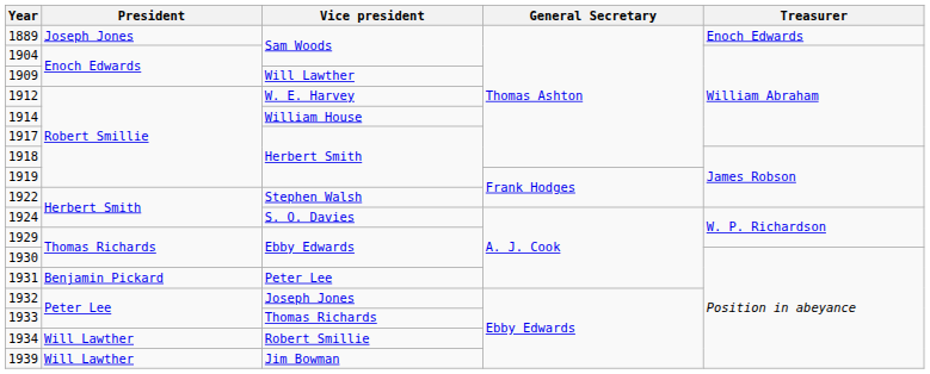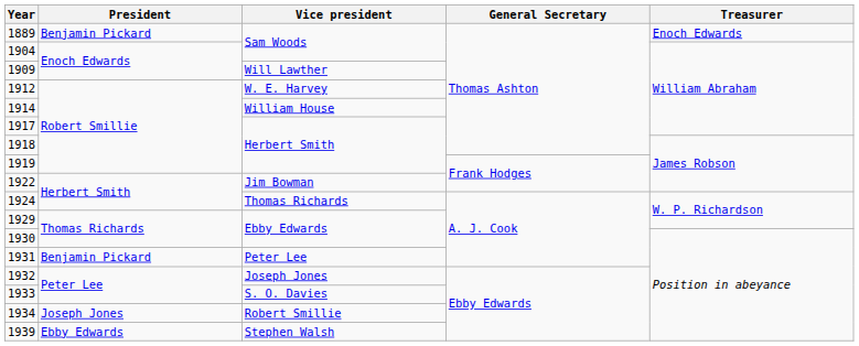1889 | President: Joseph Jones -> Benjamin Pickard
1922 | Vice president: Stephen Walsh -> Jim Bowman
1924 | Vice president: S. O. Davies -> Thomas Richards
1933 | Vice president: Thomas Richards -> S. O. Davies
1934 | President: Will Lawther -> Joseph Jones
1939 | President: Will Lawther -> Ebby Edwards
1939 | Vice president: Jim Bowman -> Stephen Walsh
